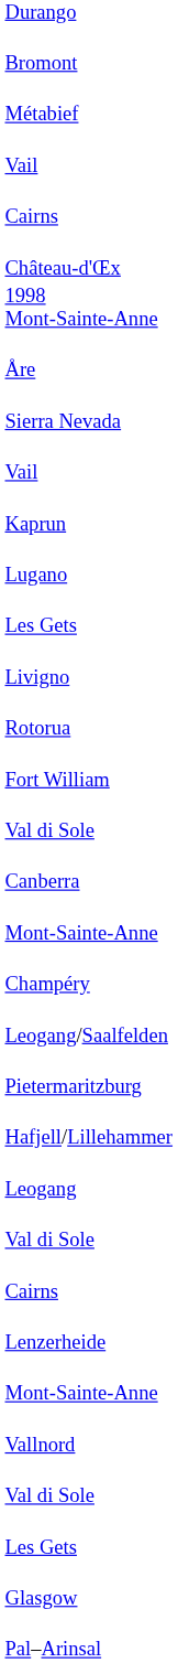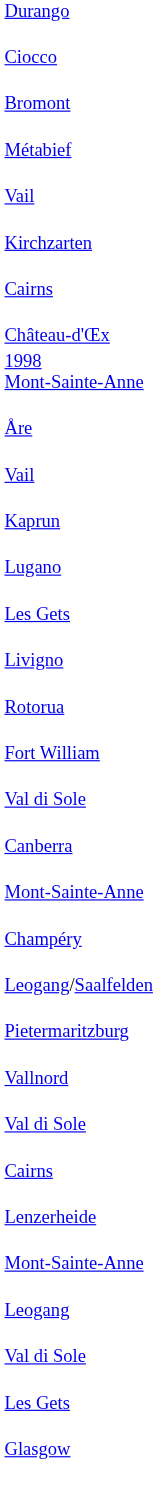+ row: Ciocco
+ row: Kirchzarten
- row: Sierra Nevada
- row: Hafjell/Lillehammer
rows swapped: Vallnord <-> Leogang
- row: Pal–Arinsal
